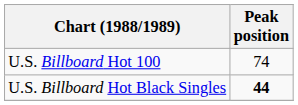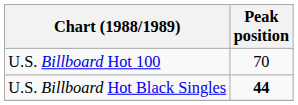U.S. Billboard Hot 100 | Peak position: 74 -> 70
